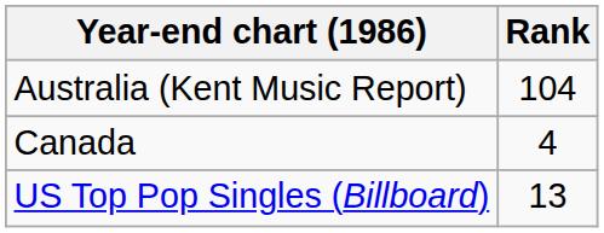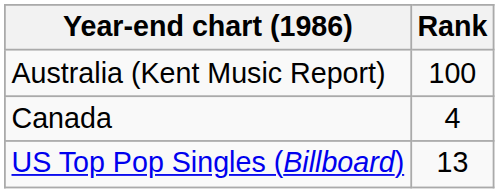Australia (Kent Music Report) | Rank: 104 -> 100
